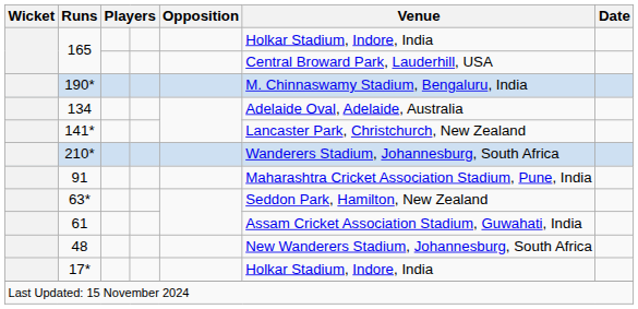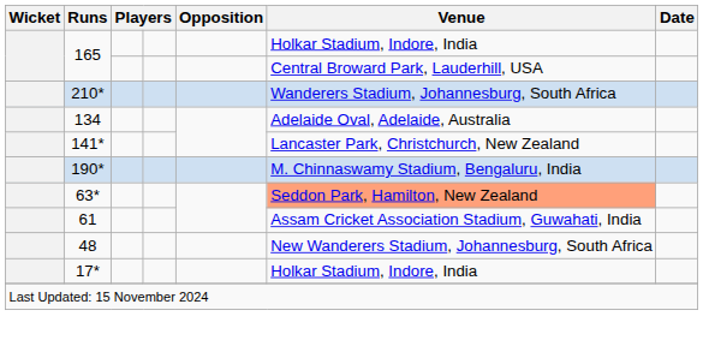rows swapped: 210* <-> 190*
- row: 91 | Maharashtra Cricket Association Stadium, Pune, India
63* | Venue: no background -> lightsalmon background
